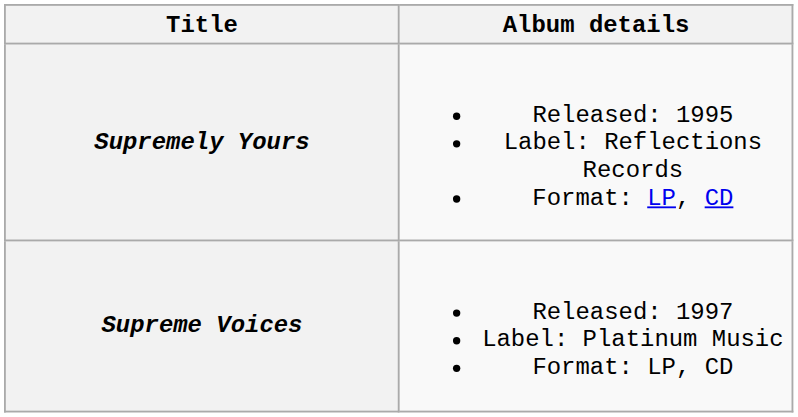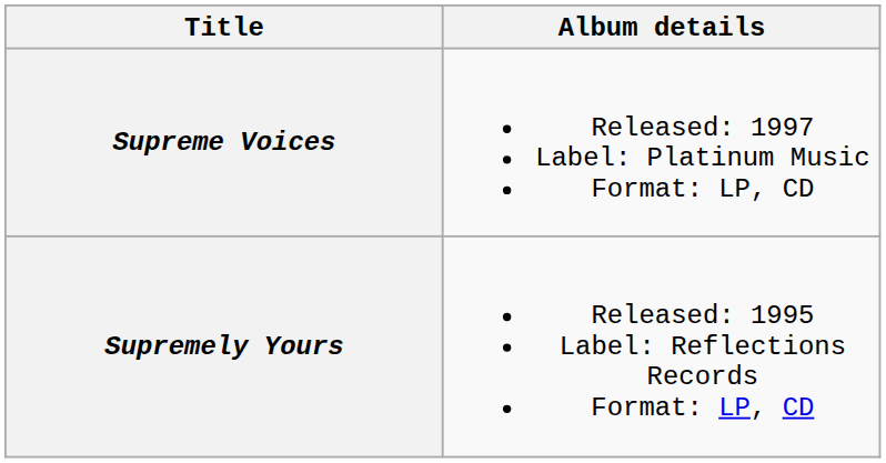rows swapped: Supremely Yours <-> Supreme Voices
